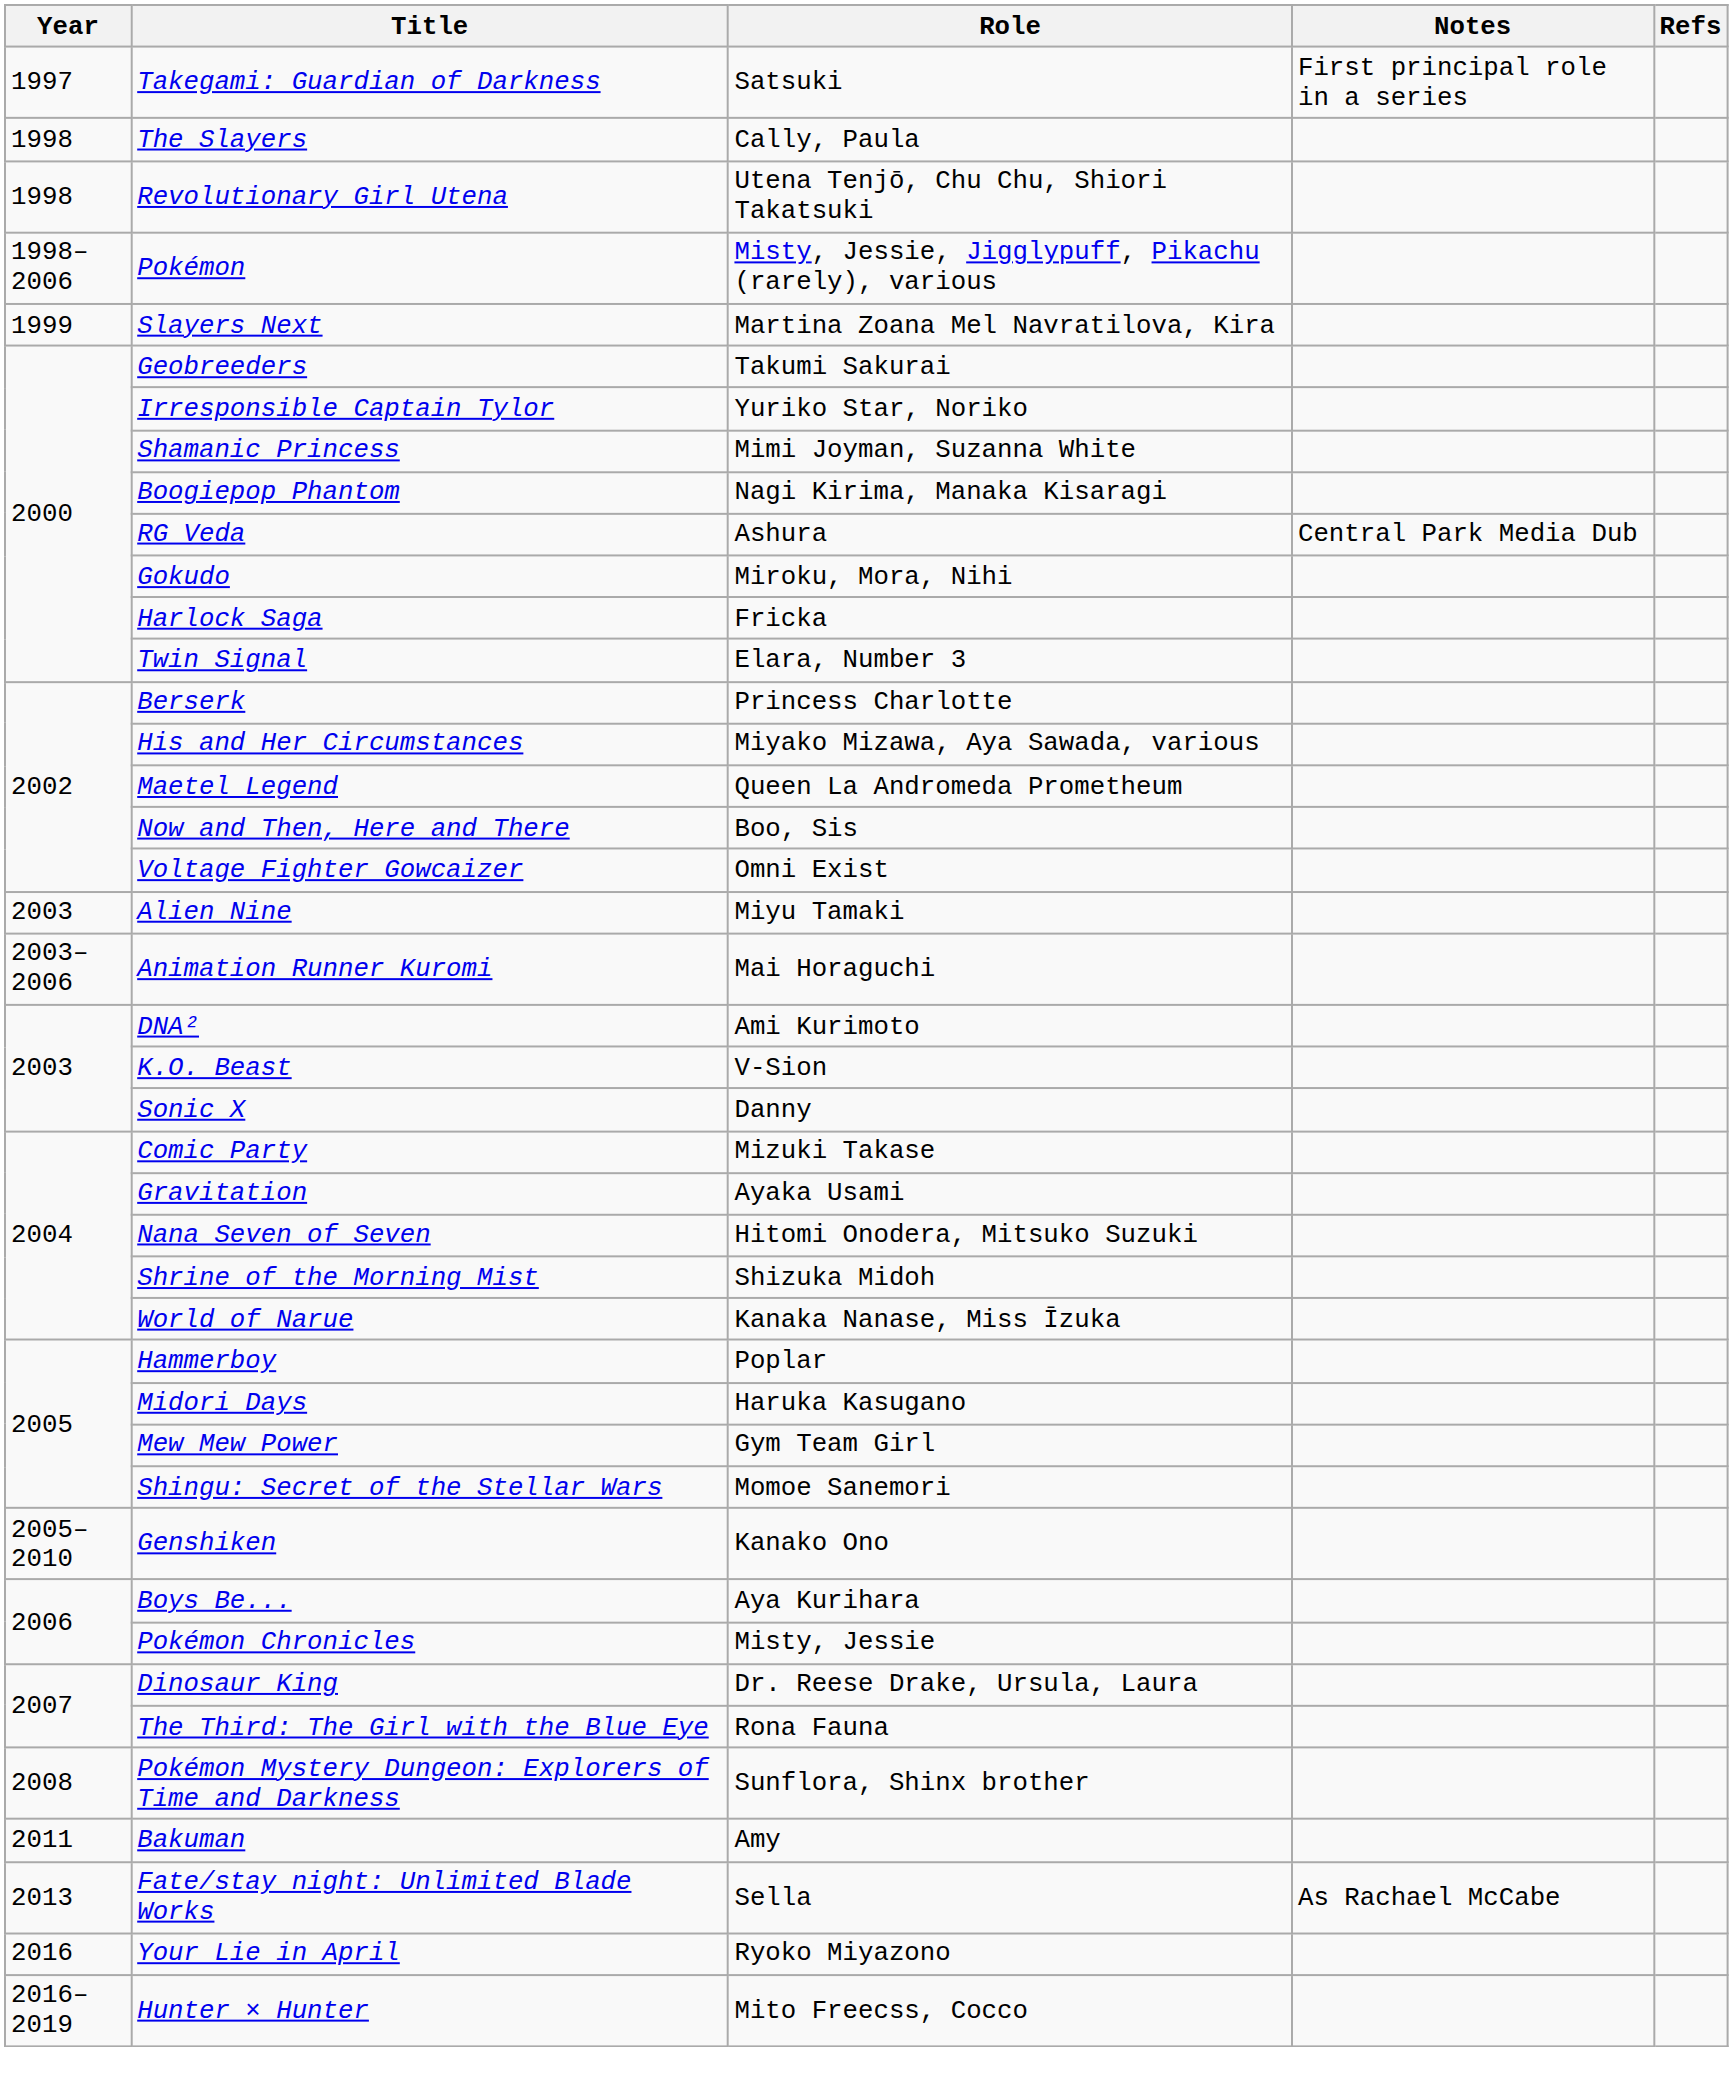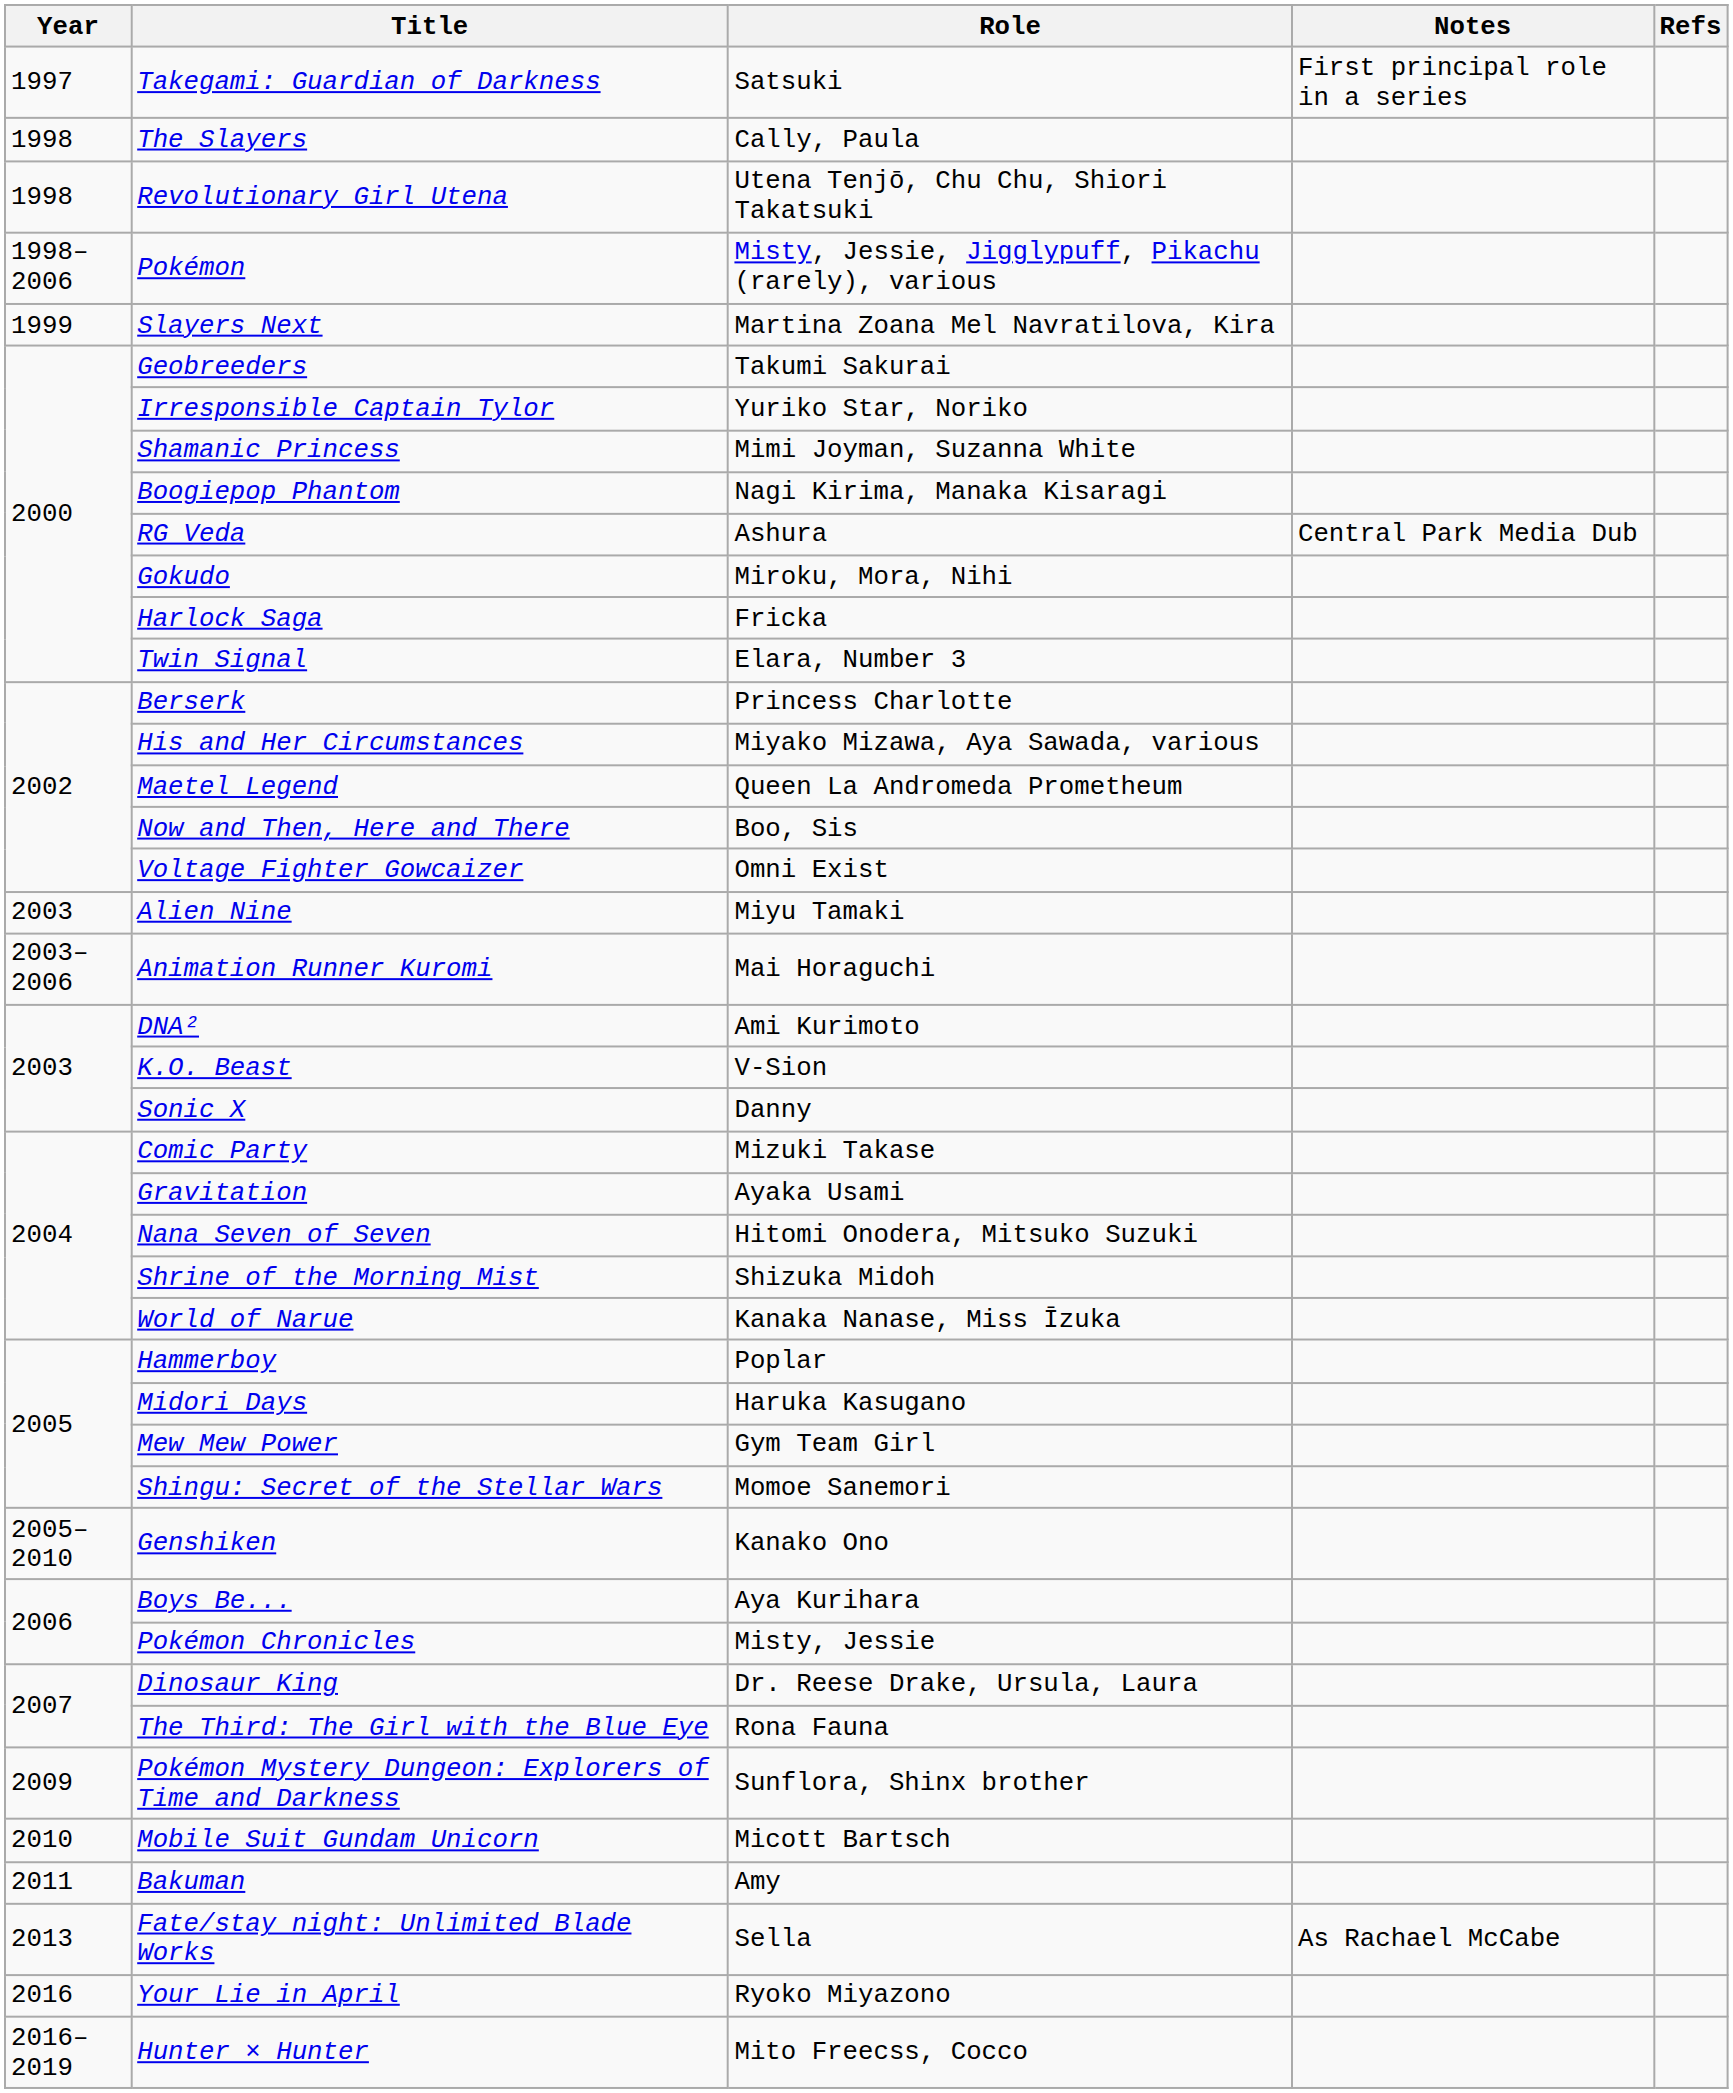Pokémon Mystery Dungeon: Explorers of Time and Darkness | Year: 2008 -> 2009
+ row: 2010 | Mobile Suit Gundam Unicorn | Micott Bartsch
